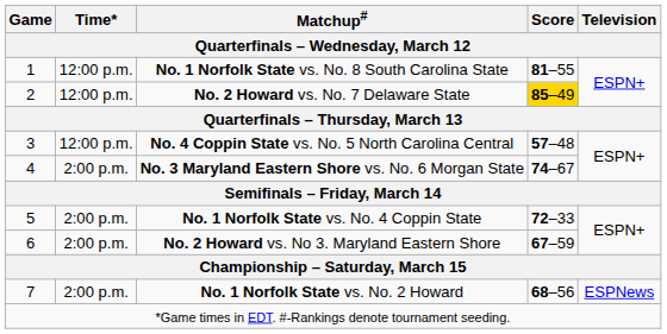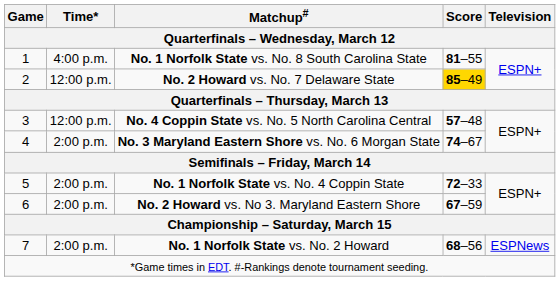No. 1 Norfolk State vs. No. 8 South Carolina State | Time*: 12:00 p.m. -> 4:00 p.m.
